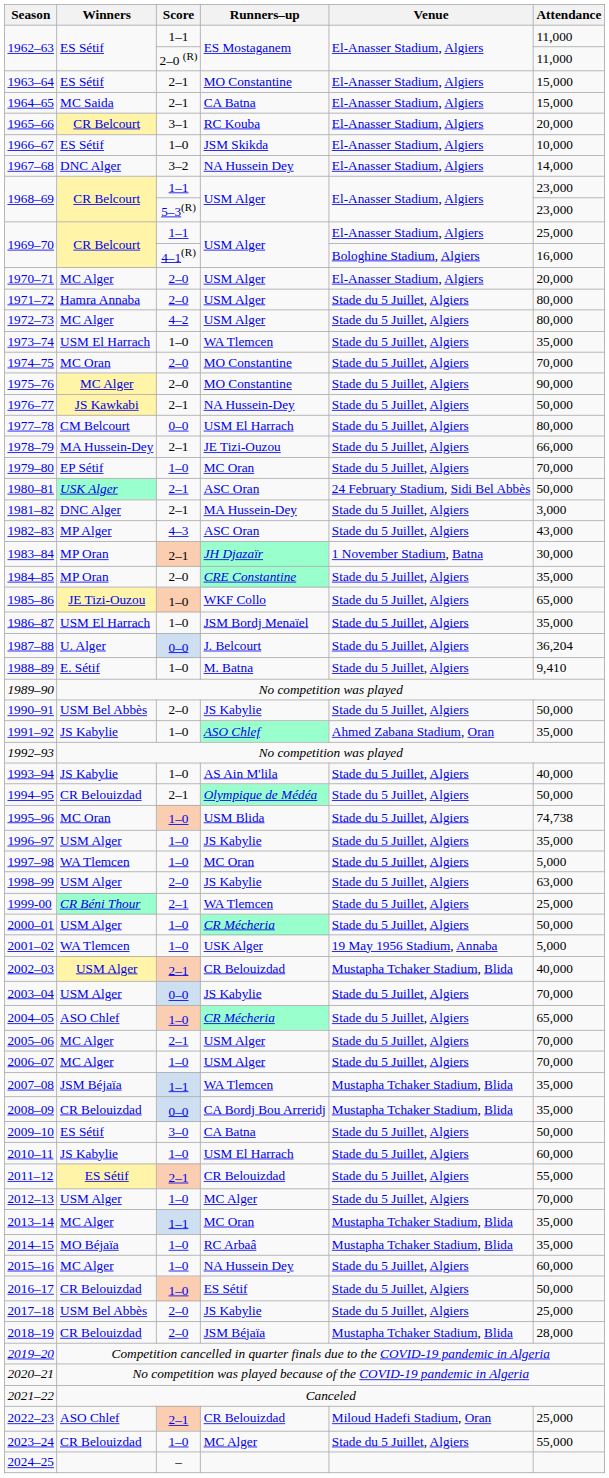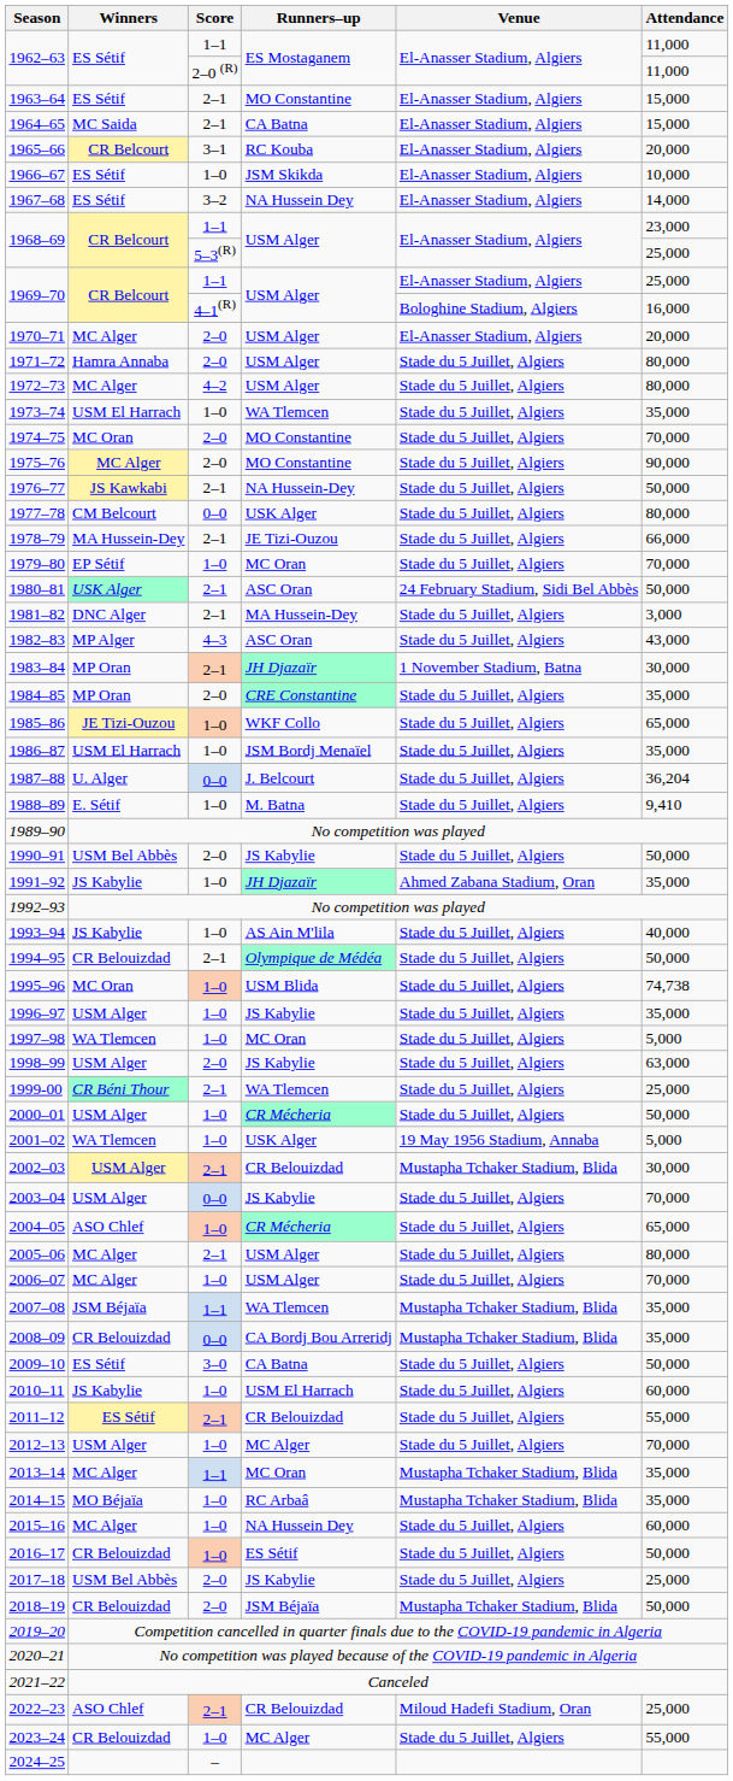1967–68 | Winners: DNC Alger -> ES Sétif
1968–69 / 5–3(R) | Attendance: 23,000 -> 25,000
1977–78 | Runners–up: USM El Harrach -> USK Alger
1991–92 | Runners–up: ASO Chlef -> JH Djazaïr
2002–03 | Attendance: 40,000 -> 30,000
2005–06 | Attendance: 70,000 -> 80,000
2018–19 | Attendance: 28,000 -> 50,000
